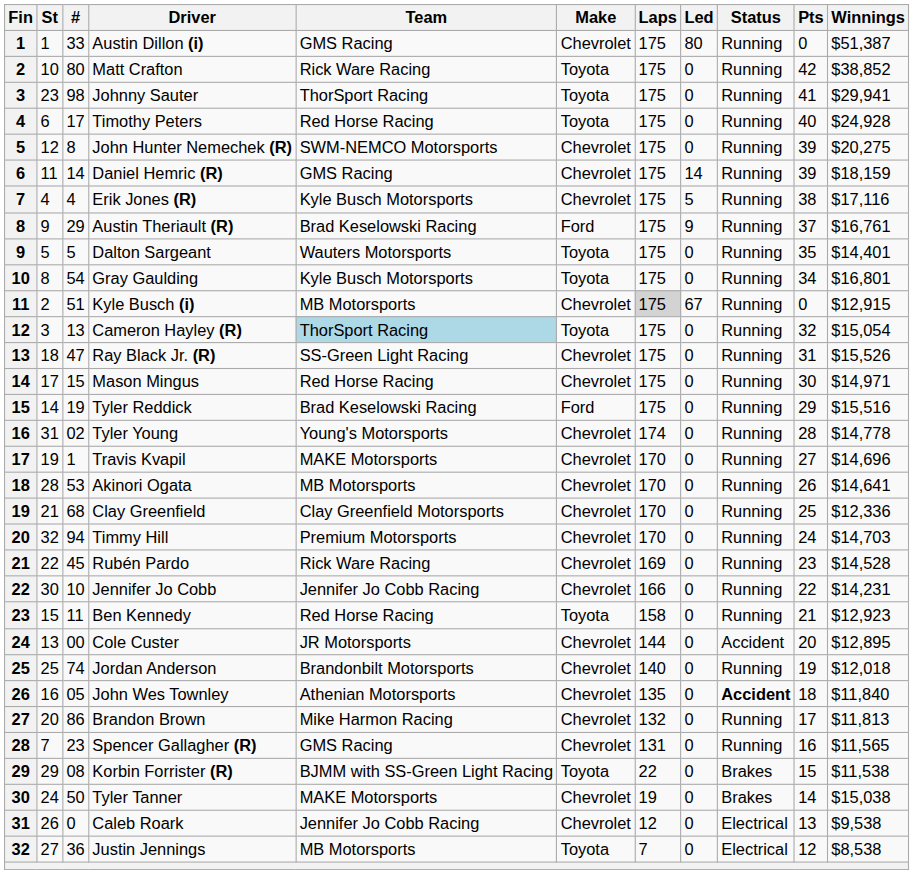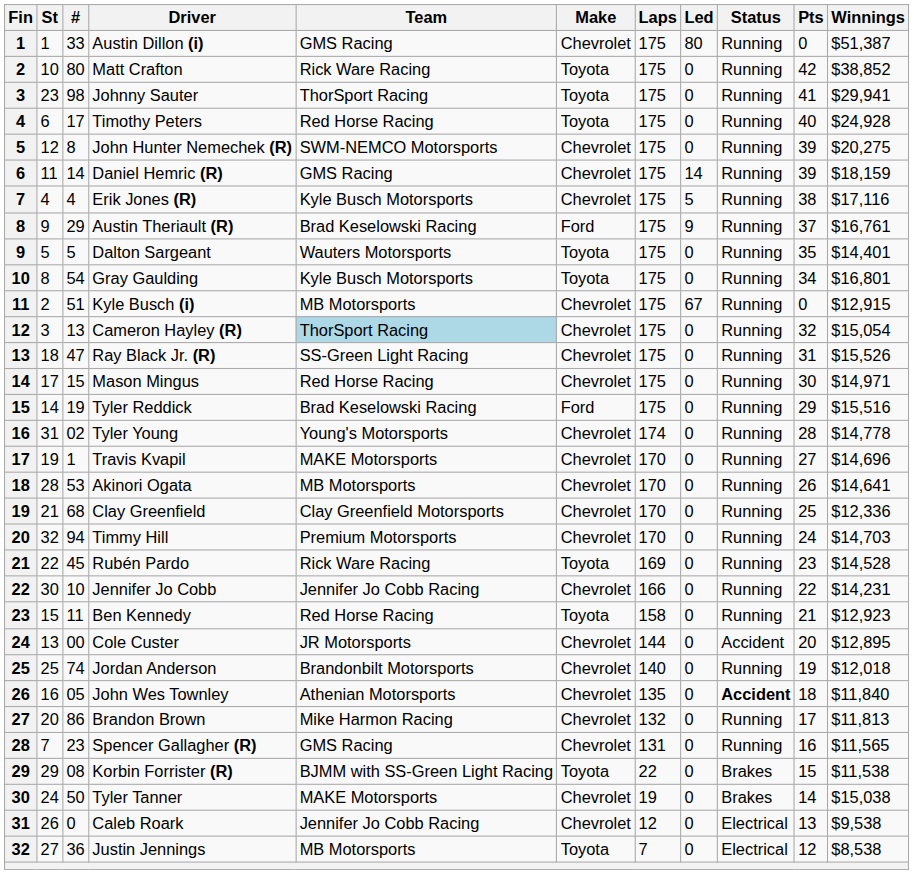Kyle Busch (i) | Laps: lightgrey background -> no background
Cameron Hayley (R) | Make: Toyota -> Chevrolet
Rubén Pardo | Make: Chevrolet -> Toyota
